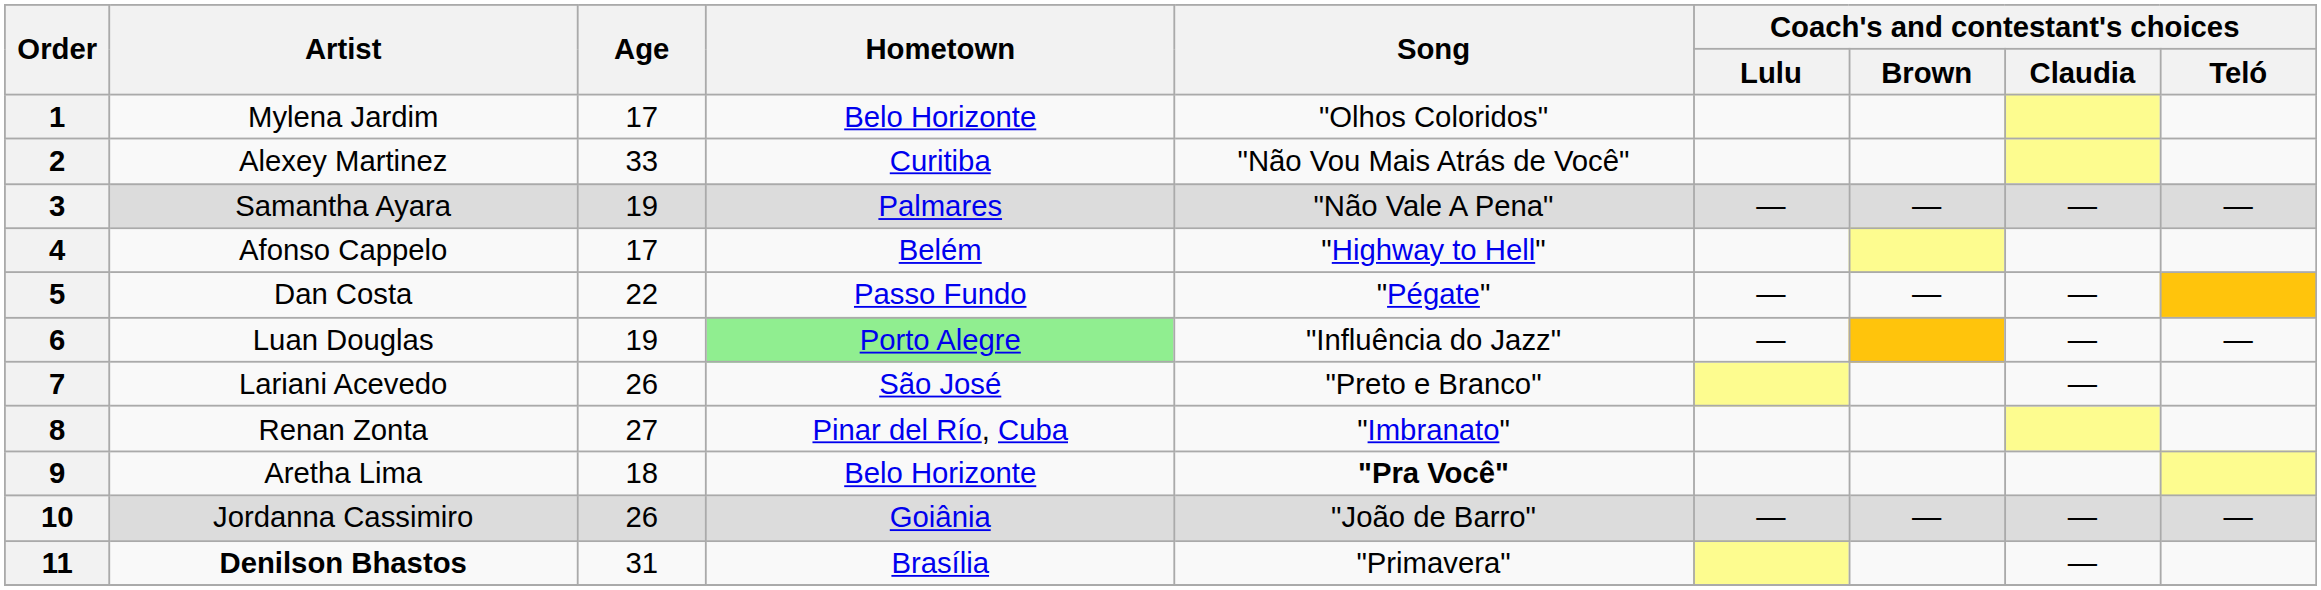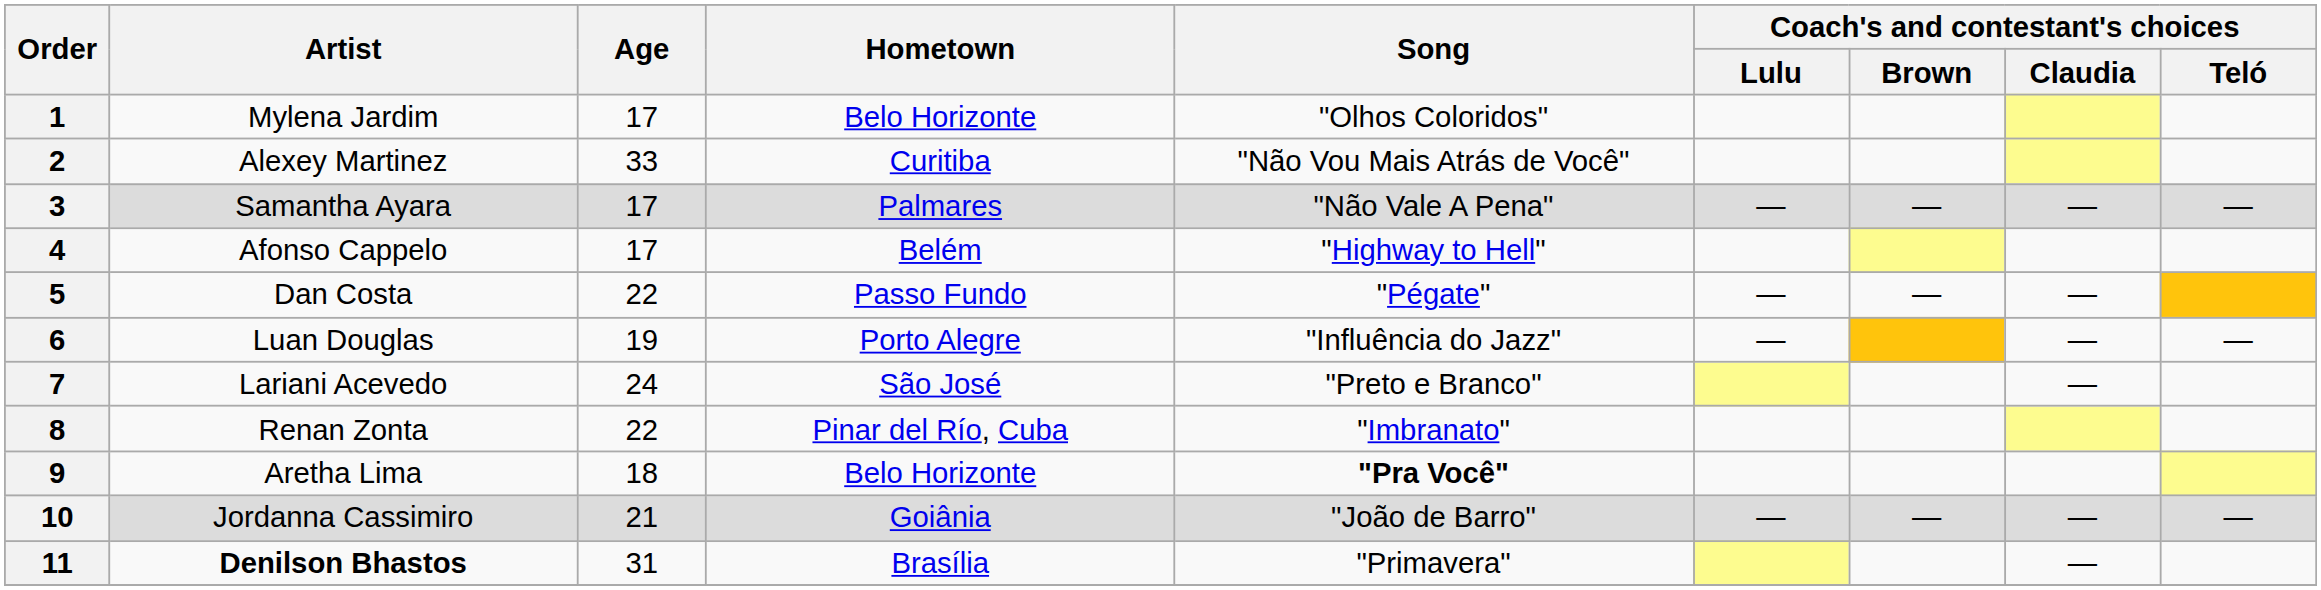3 | Age: 19 -> 17
6 | Hometown: lightgreen background -> no background
7 | Age: 26 -> 24
8 | Age: 27 -> 22
10 | Age: 26 -> 21
